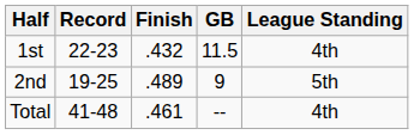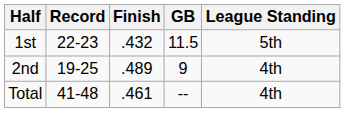1st | League Standing: 4th -> 5th
2nd | League Standing: 5th -> 4th
